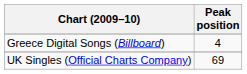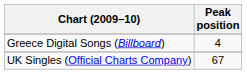UK Singles (Official Charts Company) | Peak position: 69 -> 67
